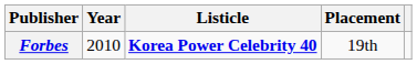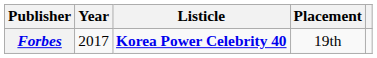Forbes | Year: 2010 -> 2017
